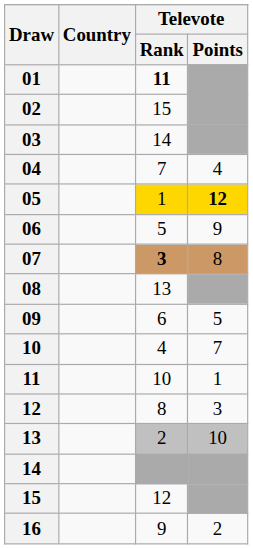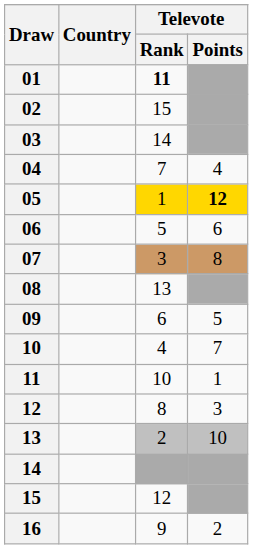06 | Televote / Points: 9 -> 6
07 | Televote / Rank: bold -> normal
